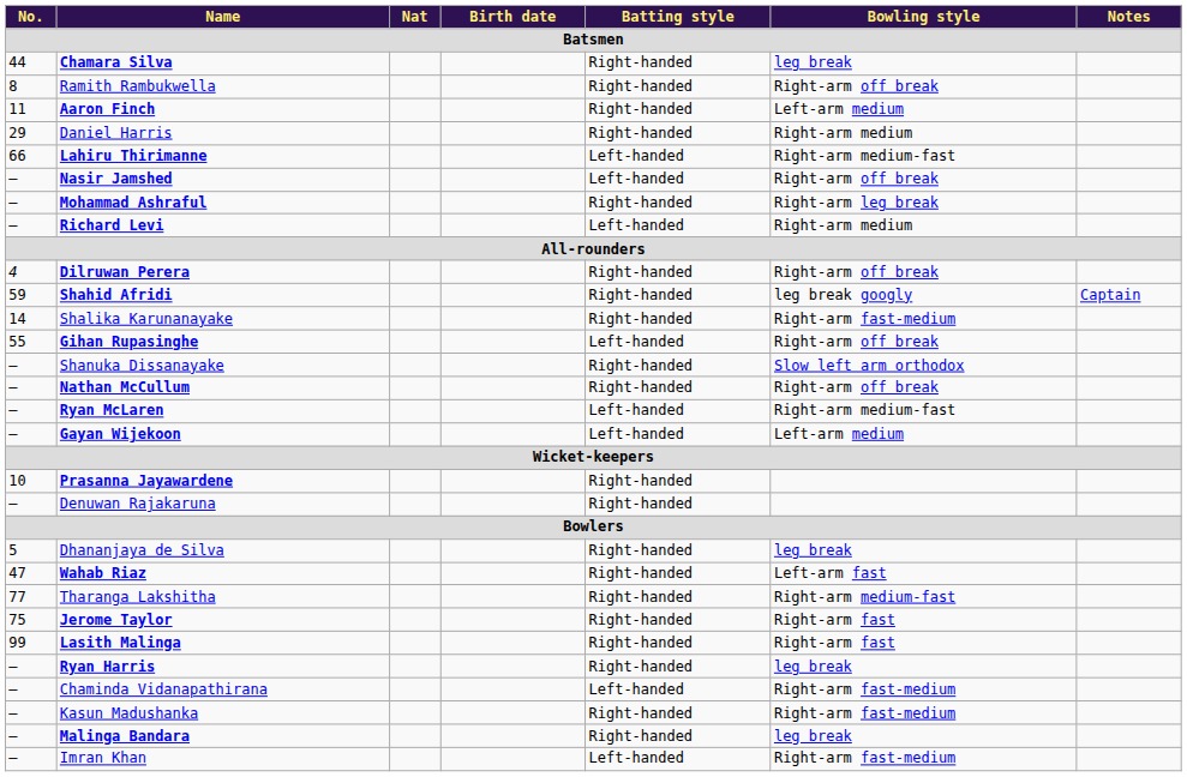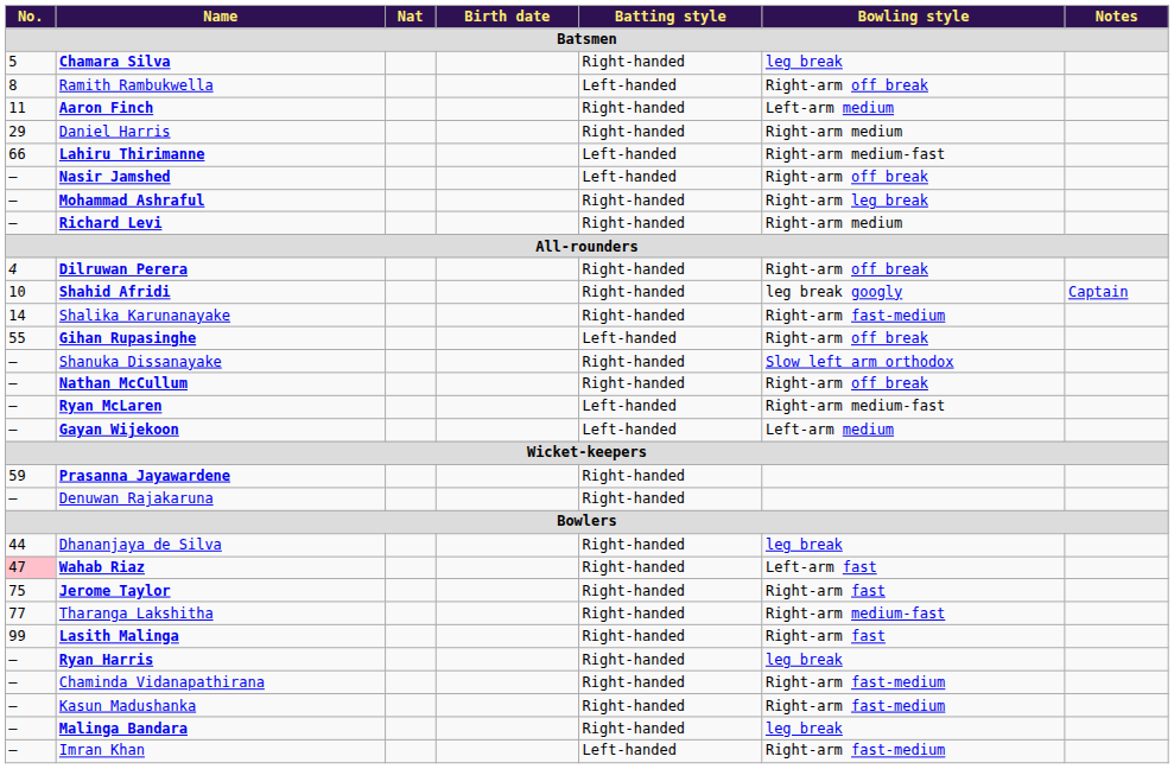Chamara Silva | No.: 44 -> 5
Ramith Rambukwella | Batting style: Right-handed -> Left-handed
Richard Levi | Batting style: Left-handed -> Right-handed
Shahid Afridi | No.: 59 -> 10
Prasanna Jayawardene | No.: 10 -> 59
Dhananjaya de Silva | No.: 5 -> 44
Wahab Riaz | No.: no background -> pink background
rows swapped: Jerome Taylor <-> Tharanga Lakshitha
Chaminda Vidanapathirana | Batting style: Left-handed -> Right-handed
